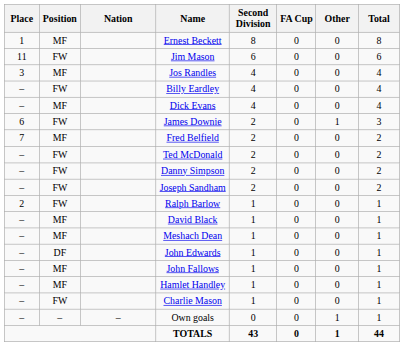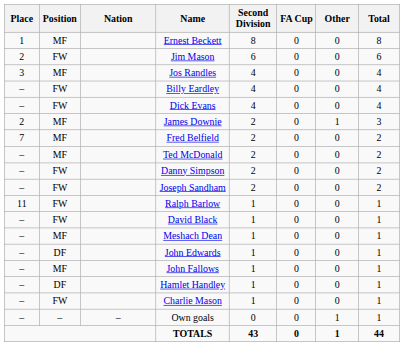Jim Mason | Place: 11 -> 2
Dick Evans | Position: MF -> FW
James Downie | Place: 6 -> 2
James Downie | Position: FW -> MF
Ted McDonald | Position: FW -> MF
Ralph Barlow | Place: 2 -> 11
David Black | Position: MF -> FW
Hamlet Handley | Position: MF -> DF
